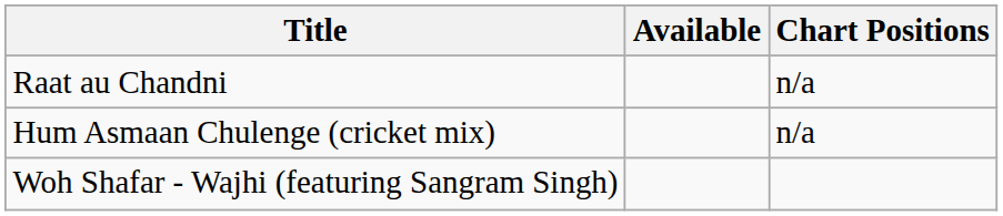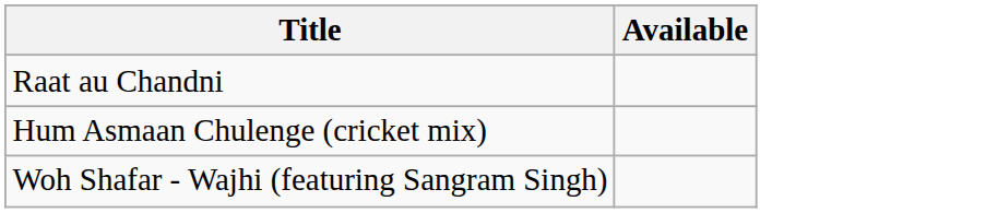- column: Chart Positions | n/a | n/a
